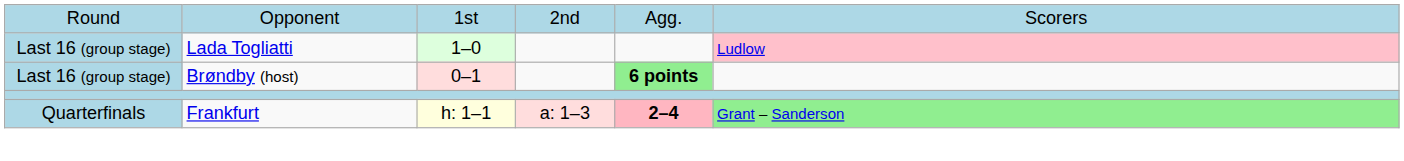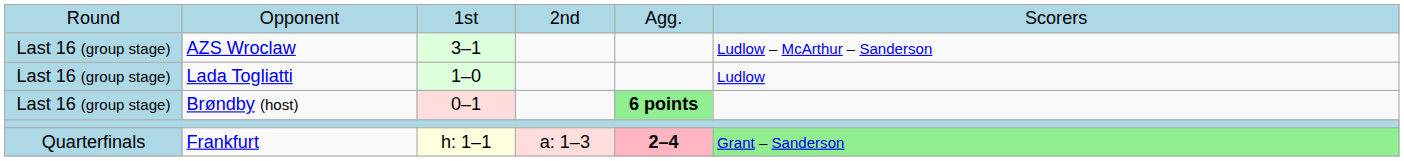+ row: Last 16 (group stage) | AZS Wroclaw | 3–1 | Ludlow – McArthur – Sanderson
Lada Togliatti | column 6: pink background -> no background
